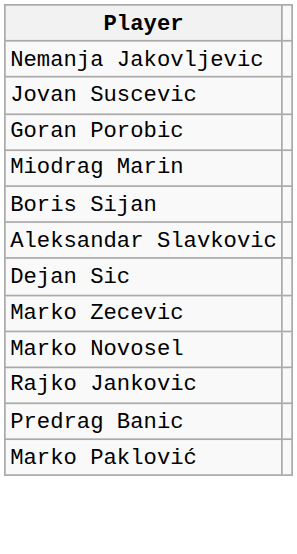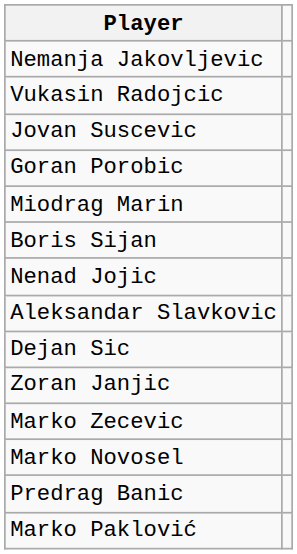+ row: Vukasin Radojcic
+ row: Nenad Jojic
+ row: Zoran Janjic
- row: Rajko Jankovic
